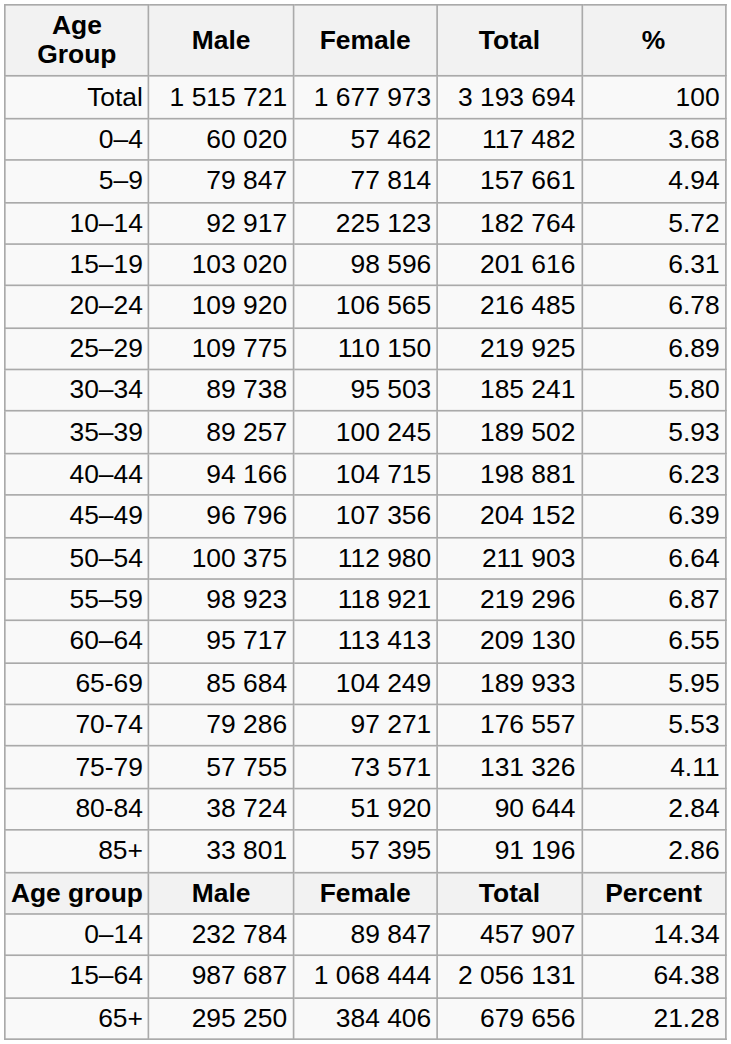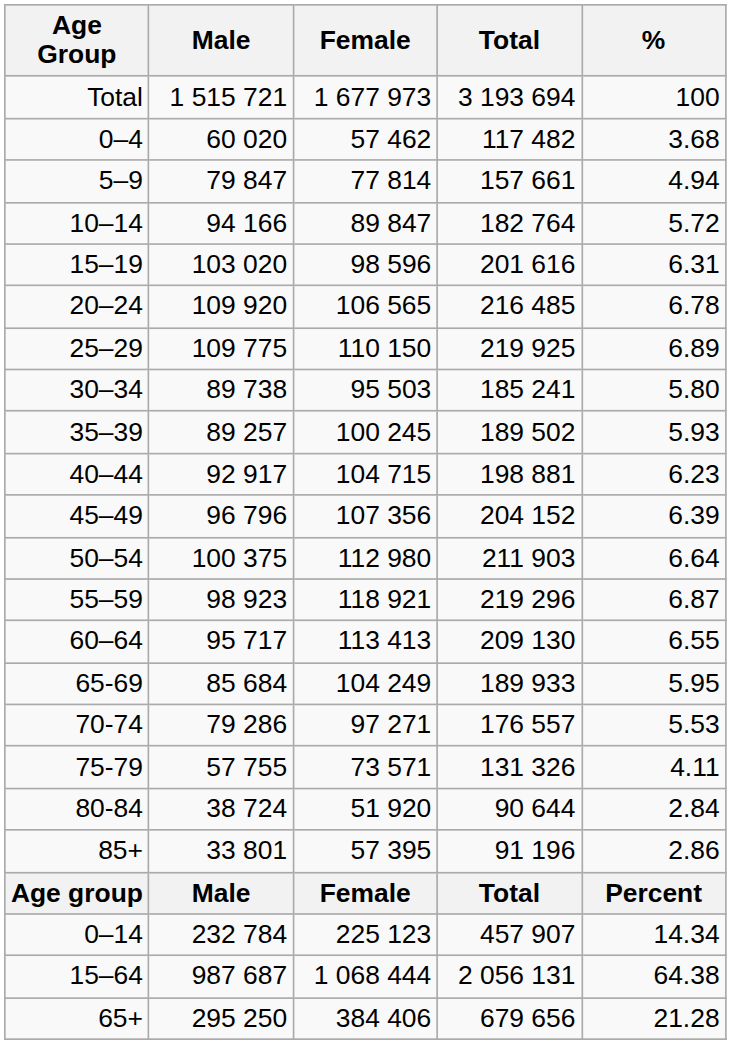10–14 | Male: 92 917 -> 94 166
10–14 | Female: 225 123 -> 89 847
40–44 | Male: 94 166 -> 92 917
0–14 | Female: 89 847 -> 225 123
